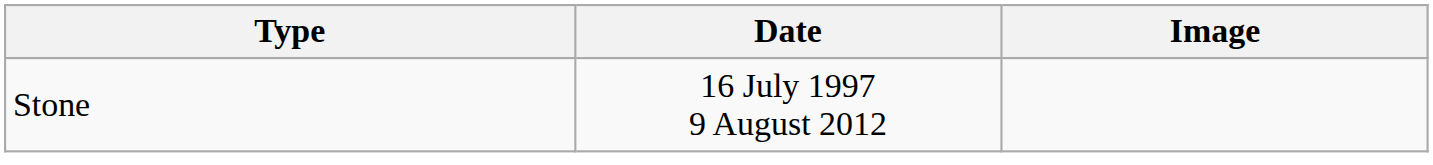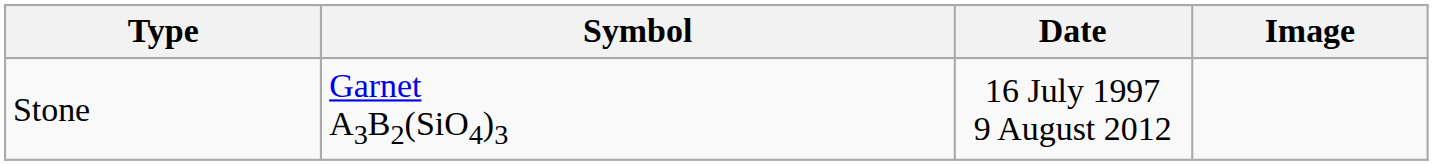+ column: Symbol | Garnet A3B2(SiO4)3
